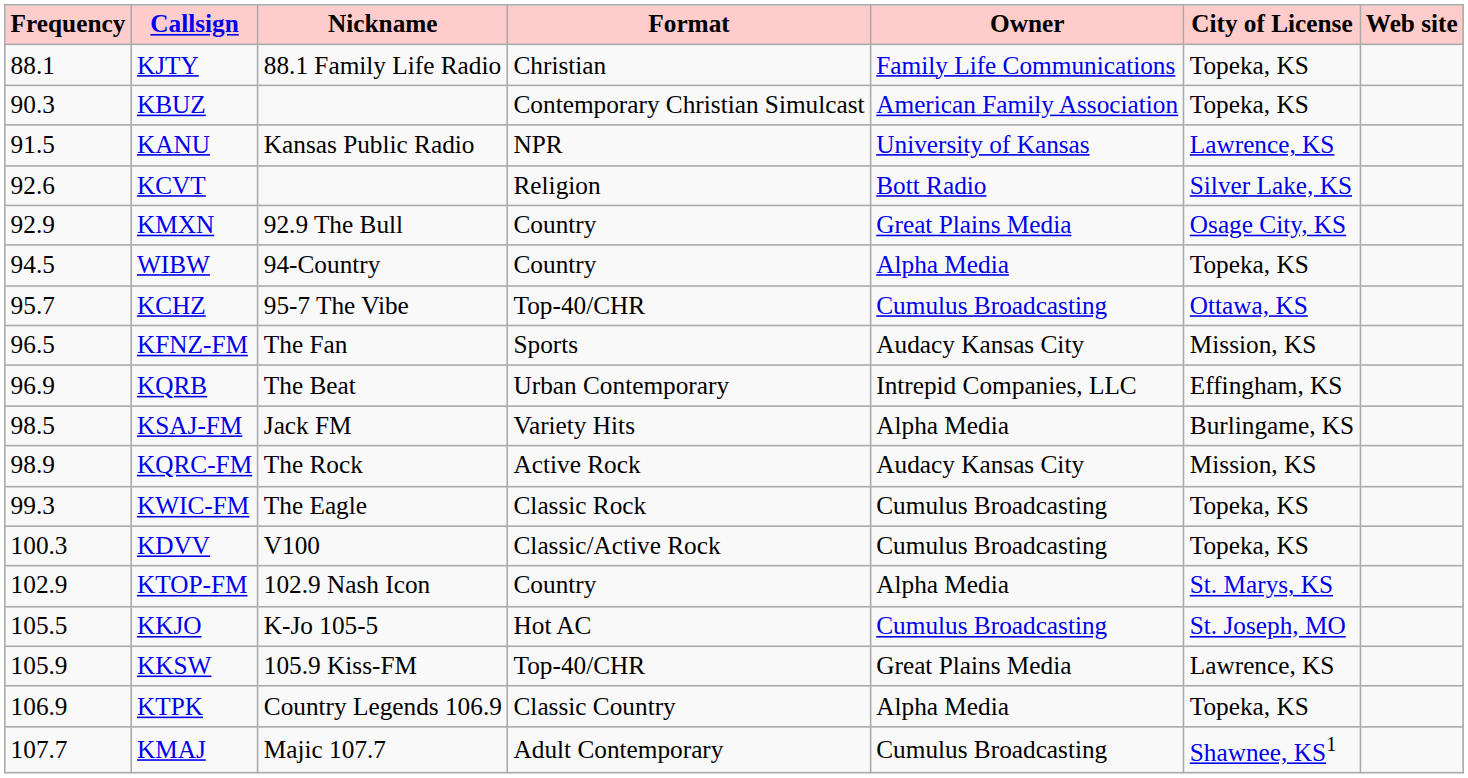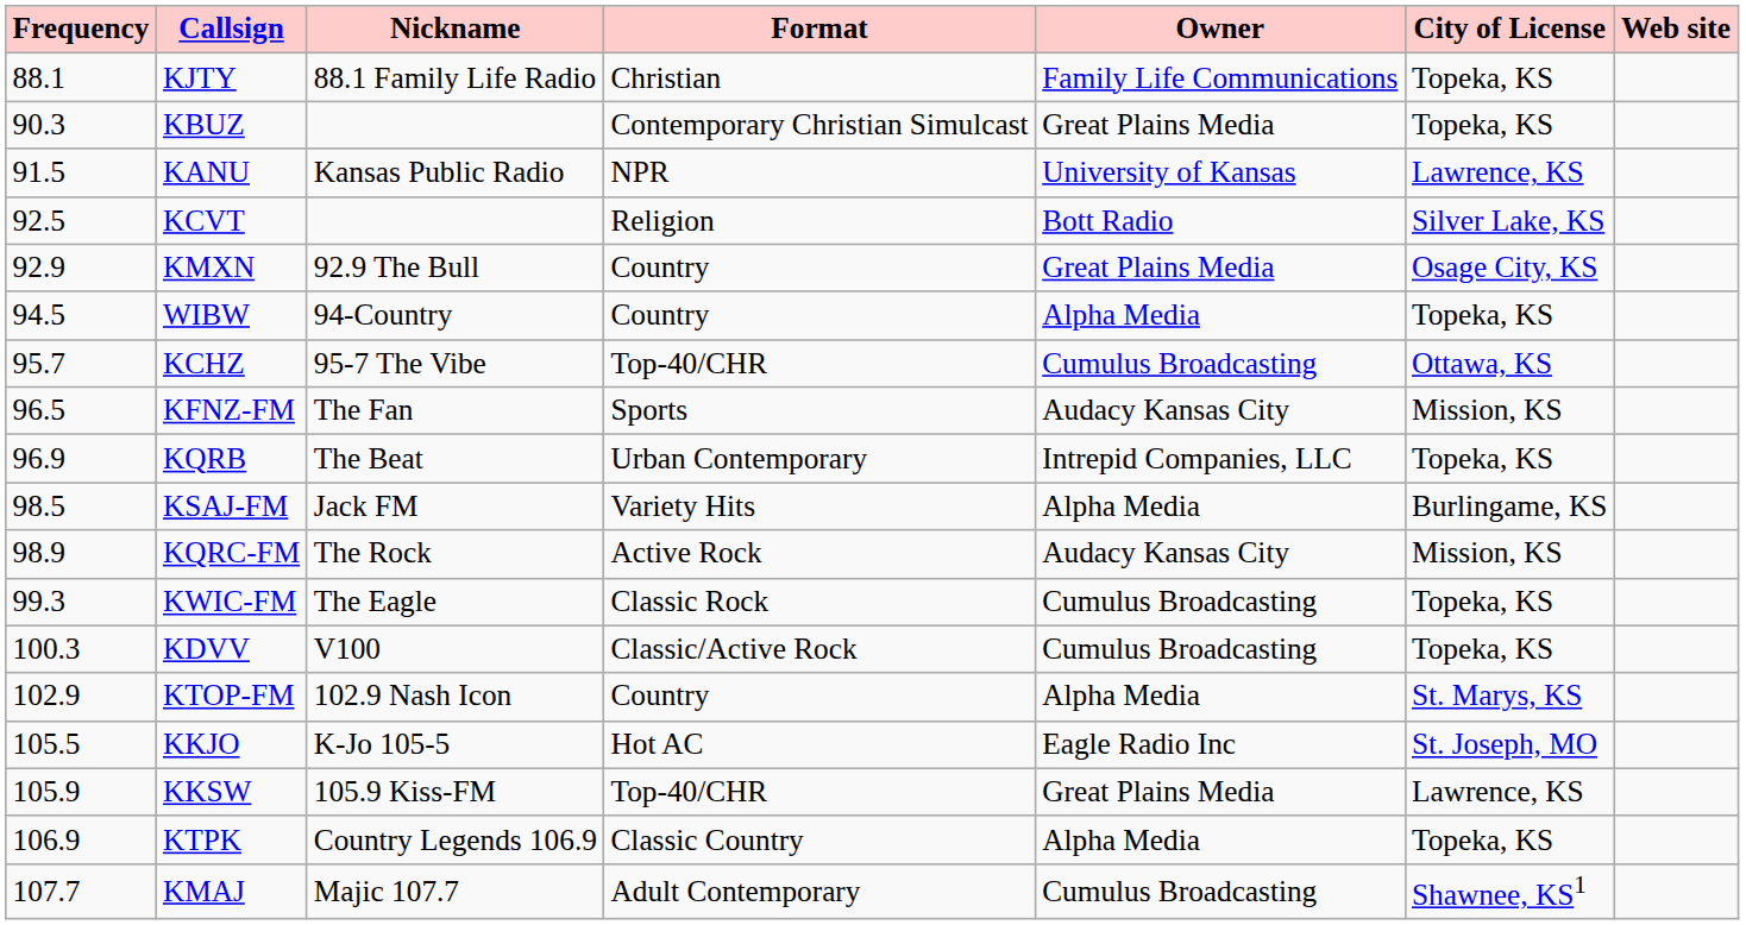KBUZ | Owner: American Family Association -> Great Plains Media
KCVT | Frequency: 92.6 -> 92.5
KQRB | City of License: Effingham, KS -> Topeka, KS
KKJO | Owner: Cumulus Broadcasting -> Eagle Radio Inc
